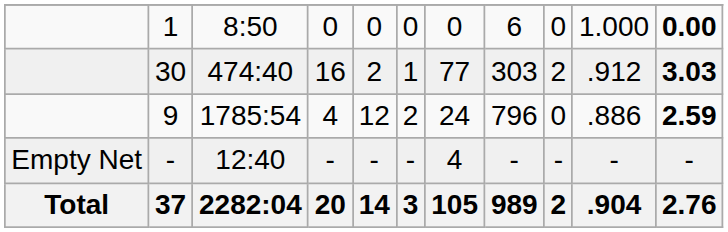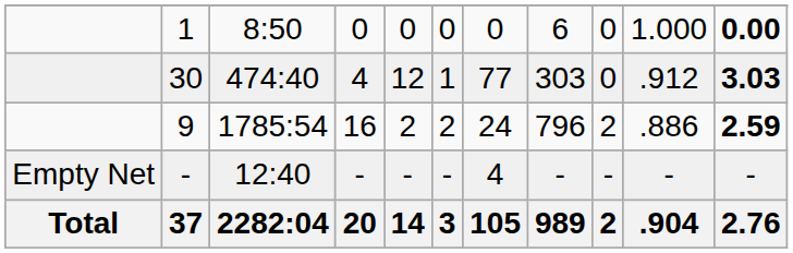30 | column 4: 16 -> 4
30 | column 5: 2 -> 12
30 | column 9: 2 -> 0
9 | column 4: 4 -> 16
9 | column 5: 12 -> 2
9 | column 9: 0 -> 2
